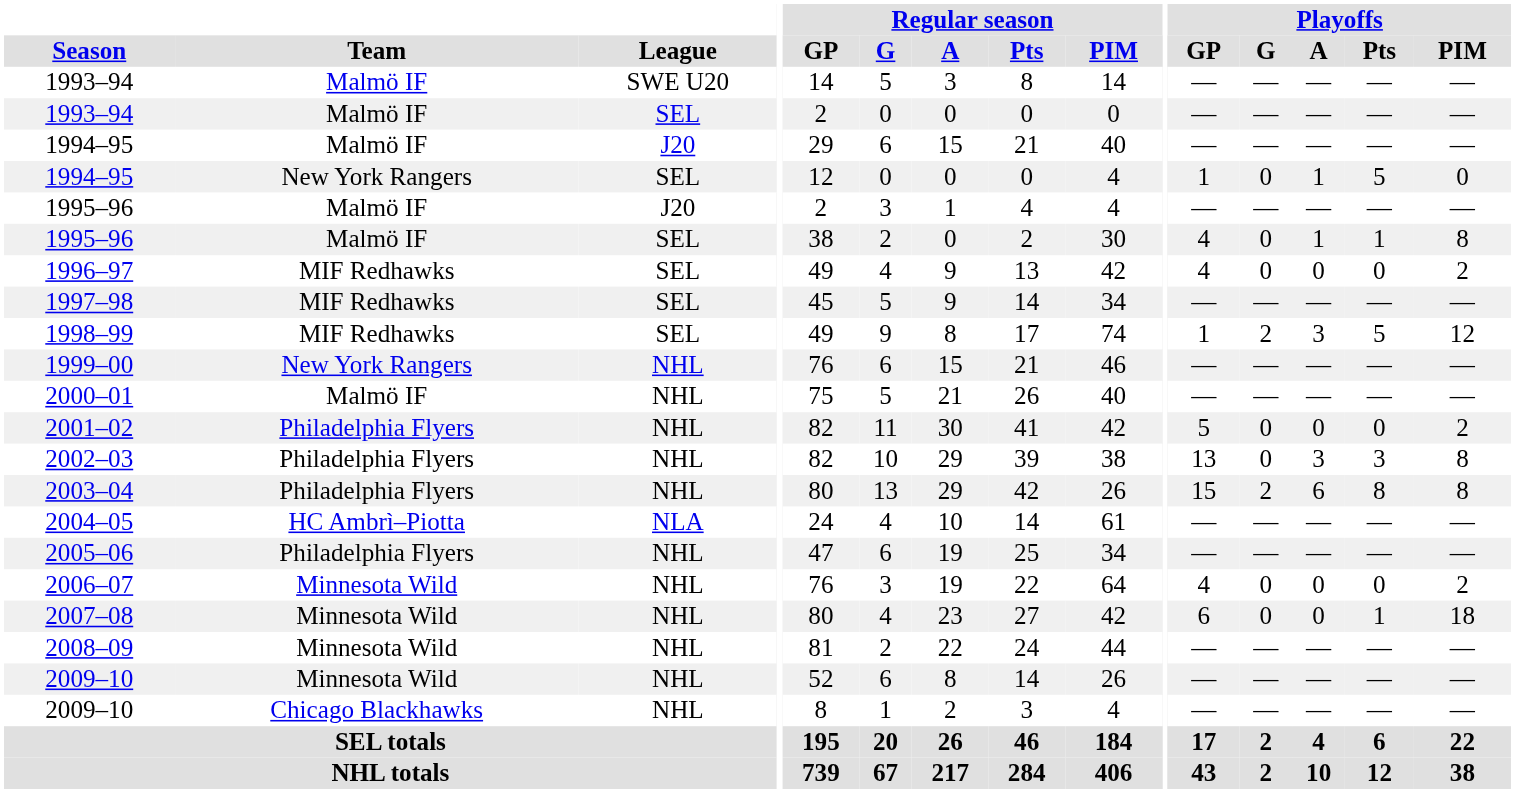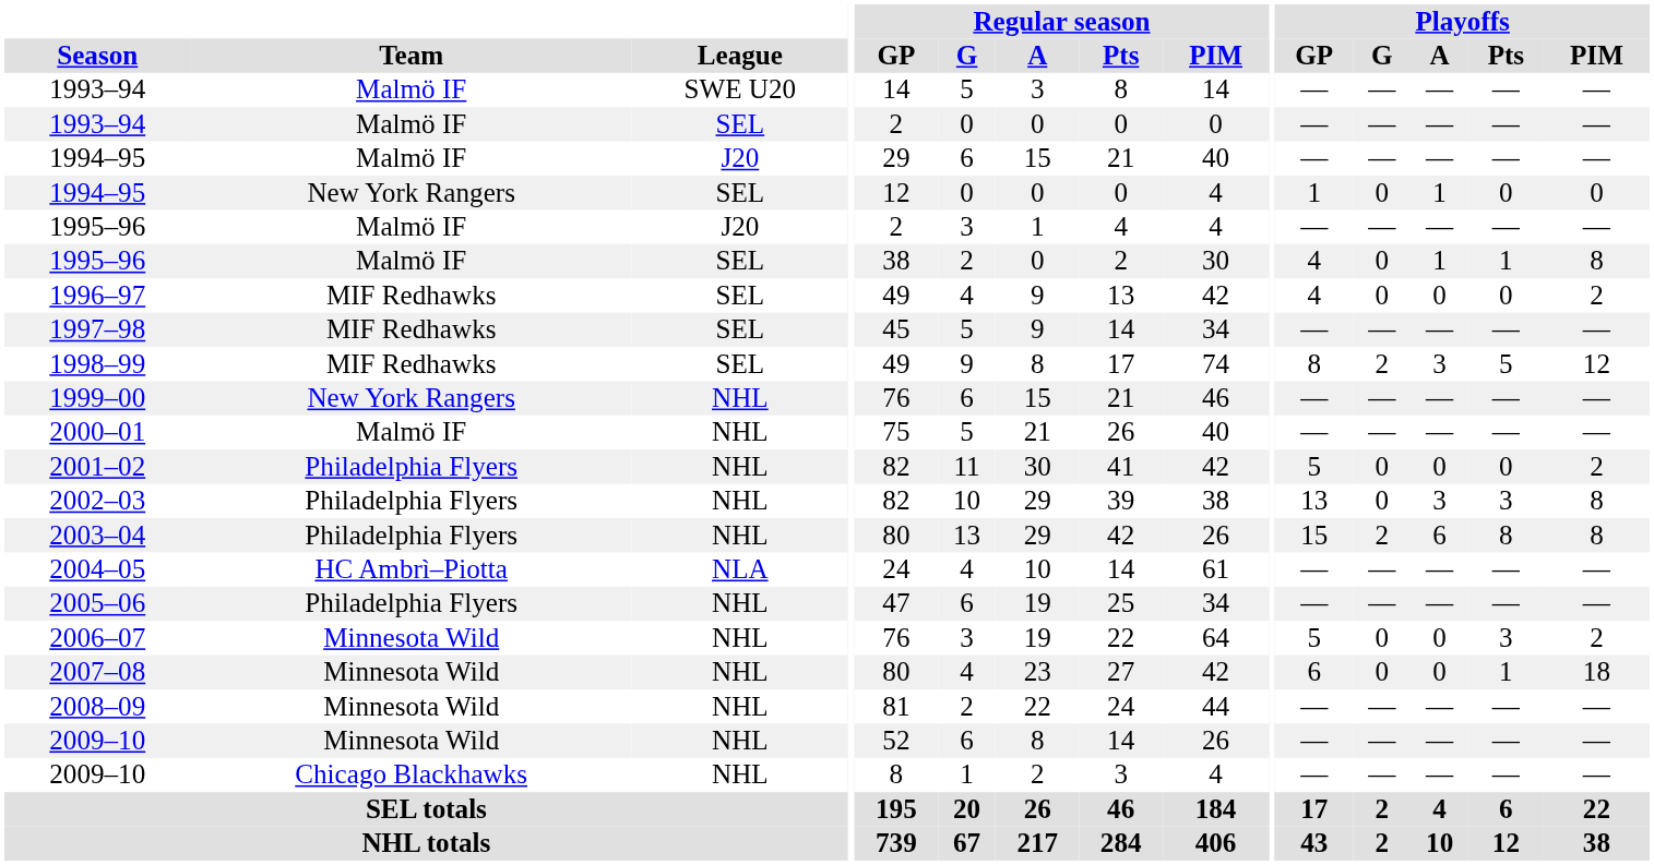1994–95 / SEL | Playoffs / Pts: 5 -> 0
1998–99 | Playoffs / GP: 1 -> 8
2006–07 | Playoffs / GP: 4 -> 5
2006–07 | Playoffs / Pts: 0 -> 3
